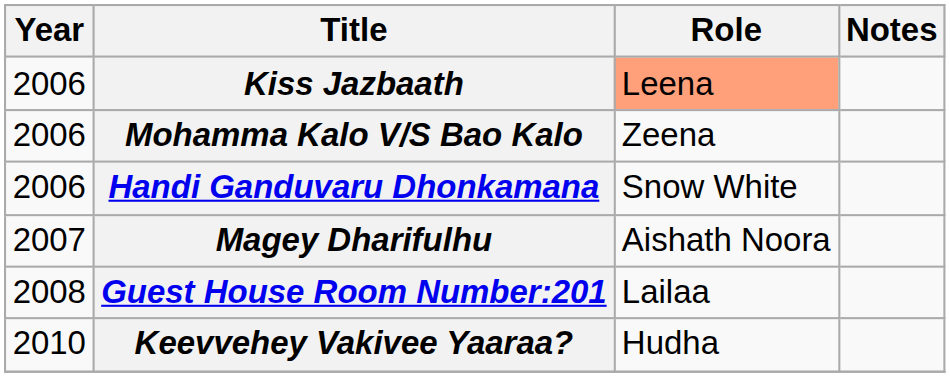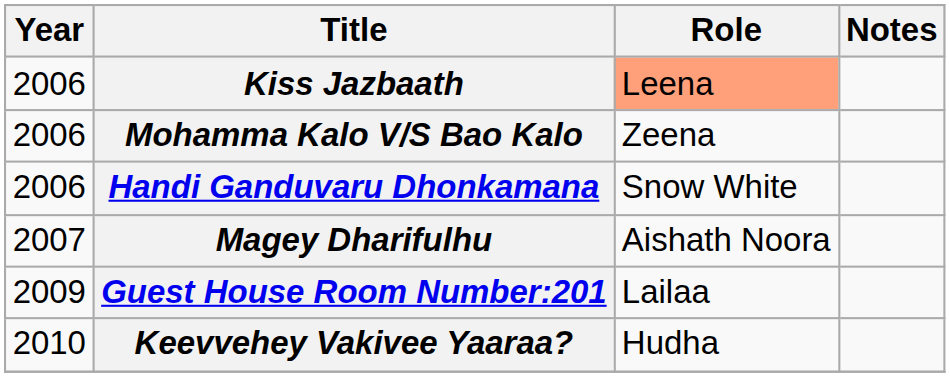Guest House Room Number:201 | Year: 2008 -> 2009
